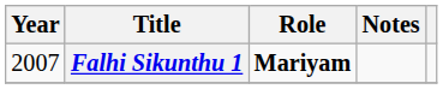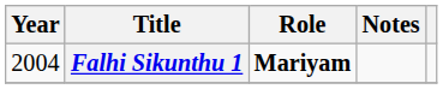Falhi Sikunthu 1 | Year: 2007 -> 2004
